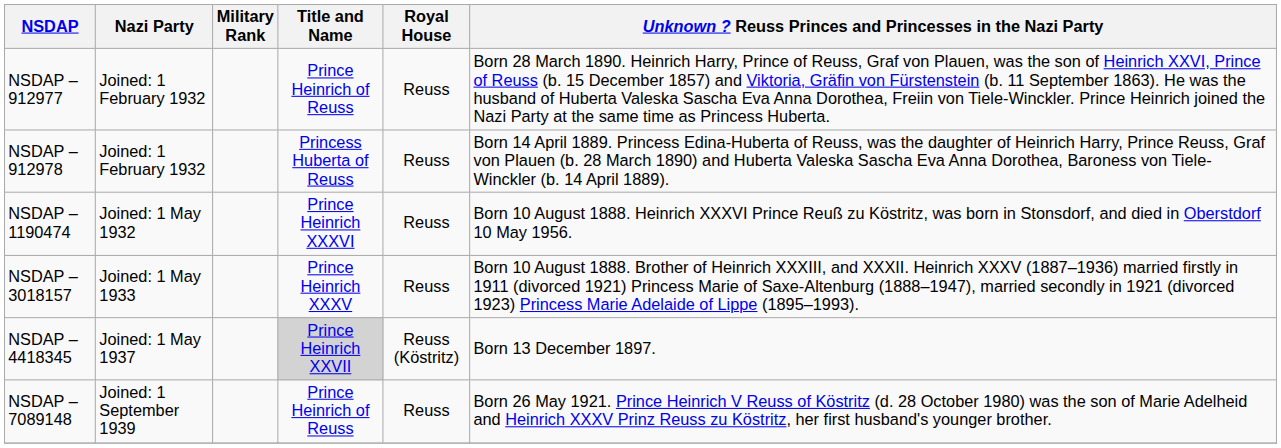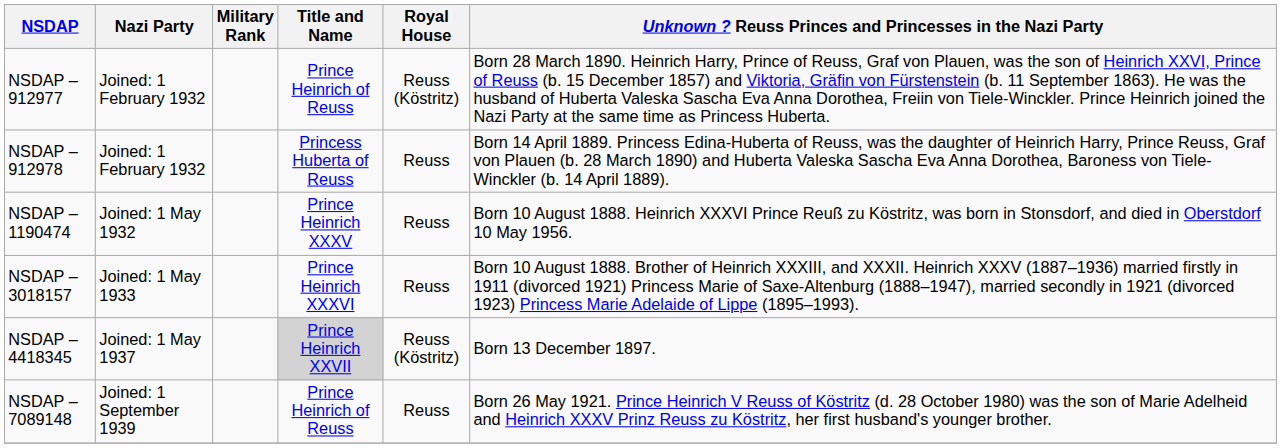NSDAP – 912977 | Royal House: Reuss -> Reuss (Köstritz)
NSDAP – 1190474 | Title and Name: Prince Heinrich XXXVI -> Prince Heinrich XXXV
NSDAP – 3018157 | Title and Name: Prince Heinrich XXXV -> Prince Heinrich XXXVI
